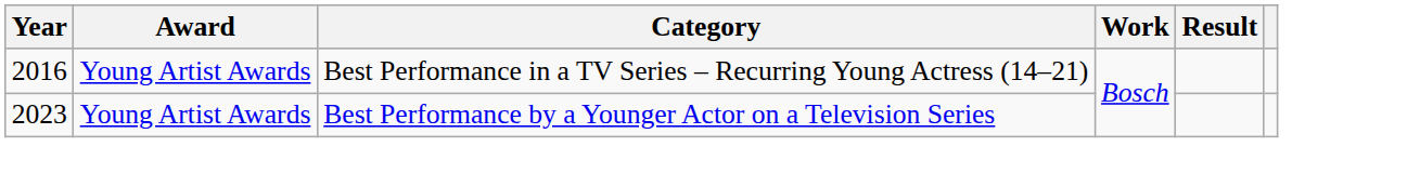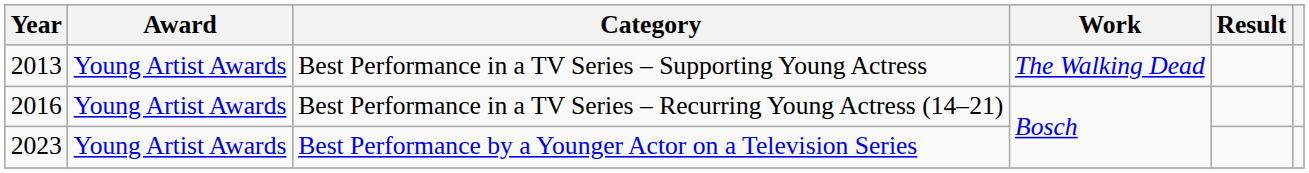+ row: 2013 | Young Artist Awards | Best Performance in a TV Series – Supporting Young Actress | The Walking Dead
